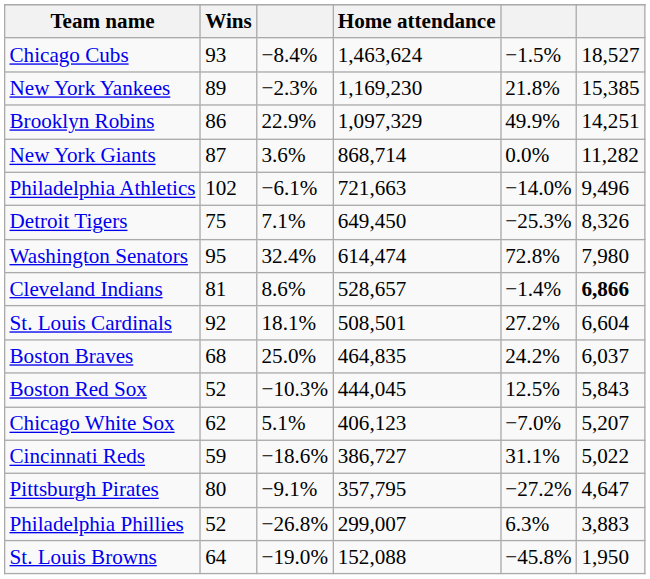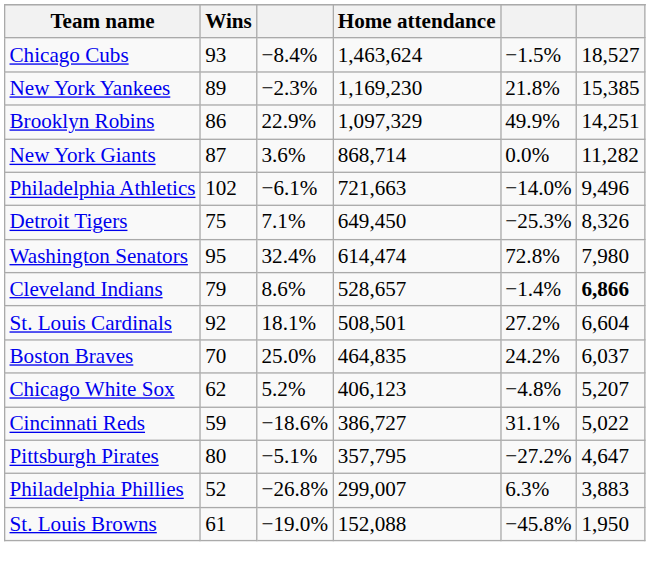Cleveland Indians | Wins: 81 -> 79
Boston Braves | Wins: 68 -> 70
- row: Boston Red Sox | 52 | −10.3% | 444,045 | 12.5% | 5,843
Chicago White Sox | column 3: 5.1% -> 5.2%
Chicago White Sox | column 5: −7.0% -> −4.8%
Pittsburgh Pirates | column 3: −9.1% -> −5.1%
St. Louis Browns | Wins: 64 -> 61
